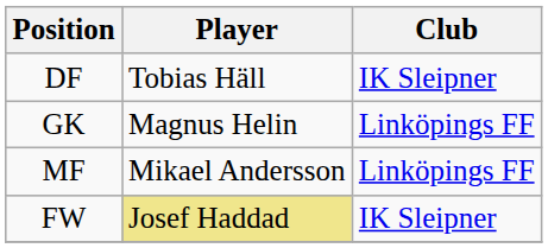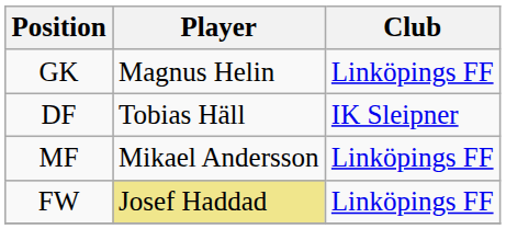rows swapped: GK <-> DF
FW | Club: IK Sleipner -> Linköpings FF
